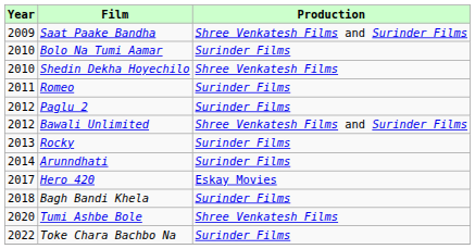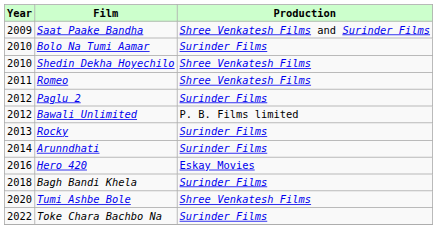Romeo | Production: Surinder Films -> Shree Venkatesh Films
Bawali Unlimited | Production: Shree Venkatesh Films and Surinder Films -> P. B. Films limited
Hero 420 | Year: 2017 -> 2016
